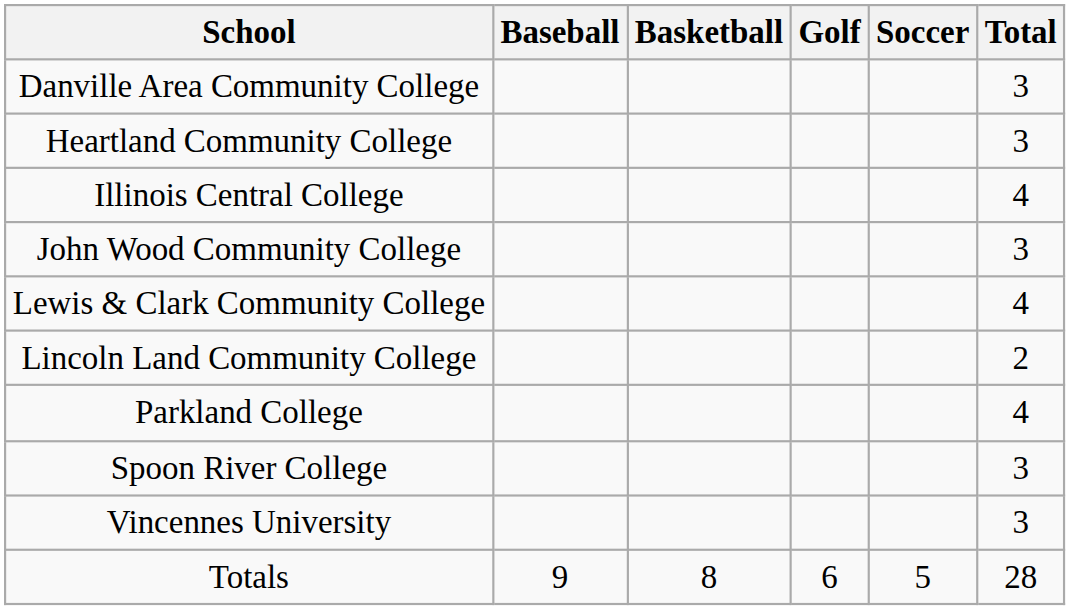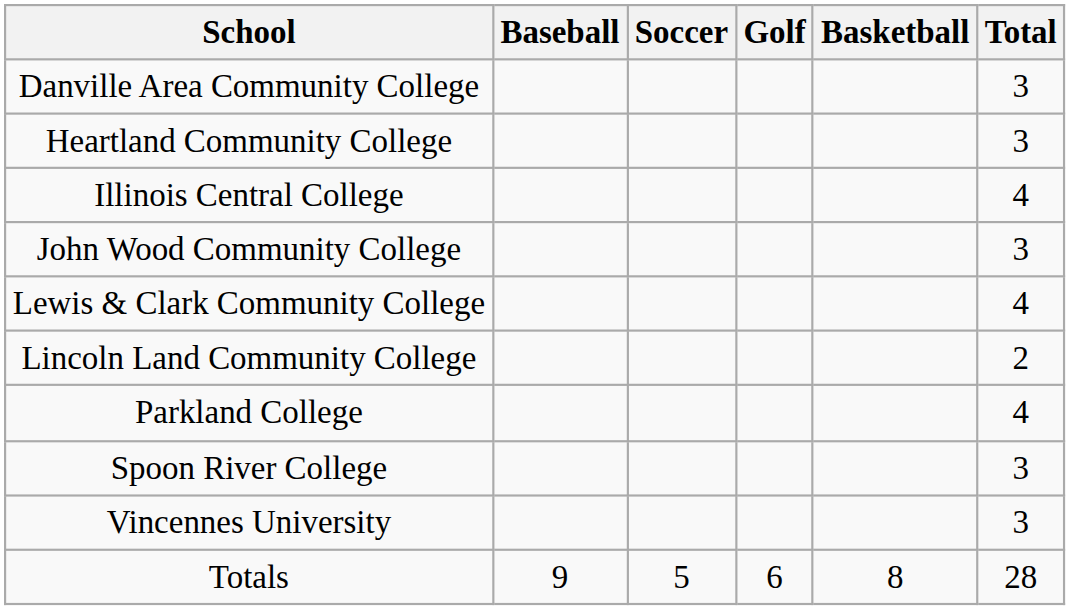columns swapped: Basketball <-> Soccer
